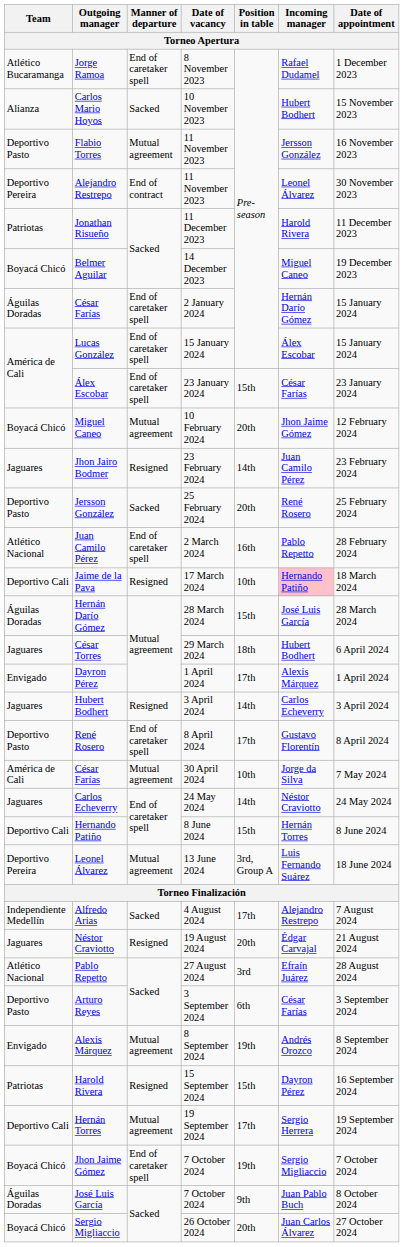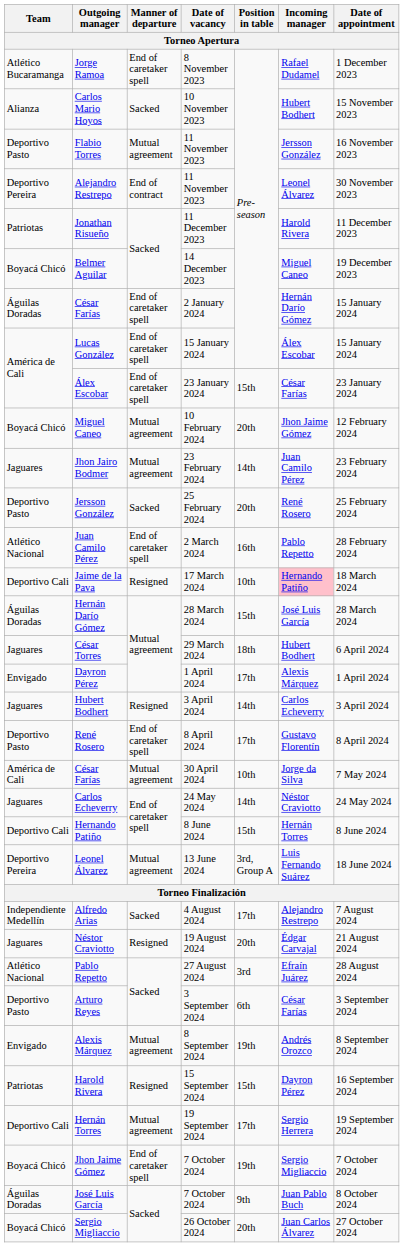Jhon Jairo Bodmer | Manner of departure: Resigned -> Mutual agreement
